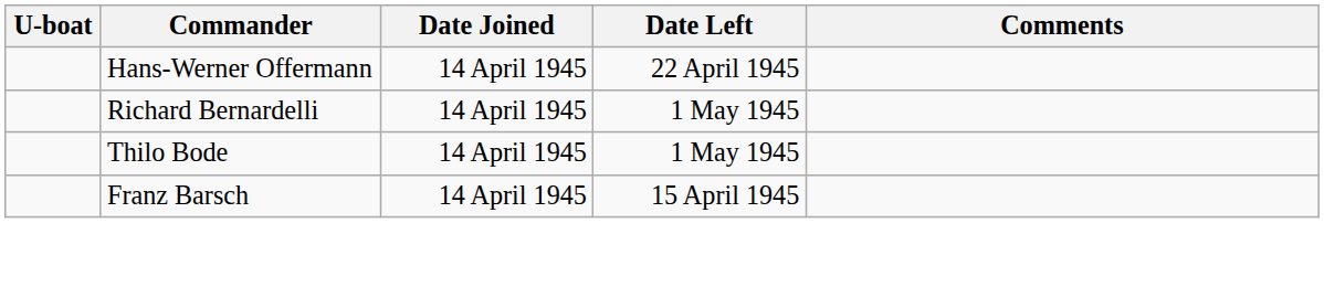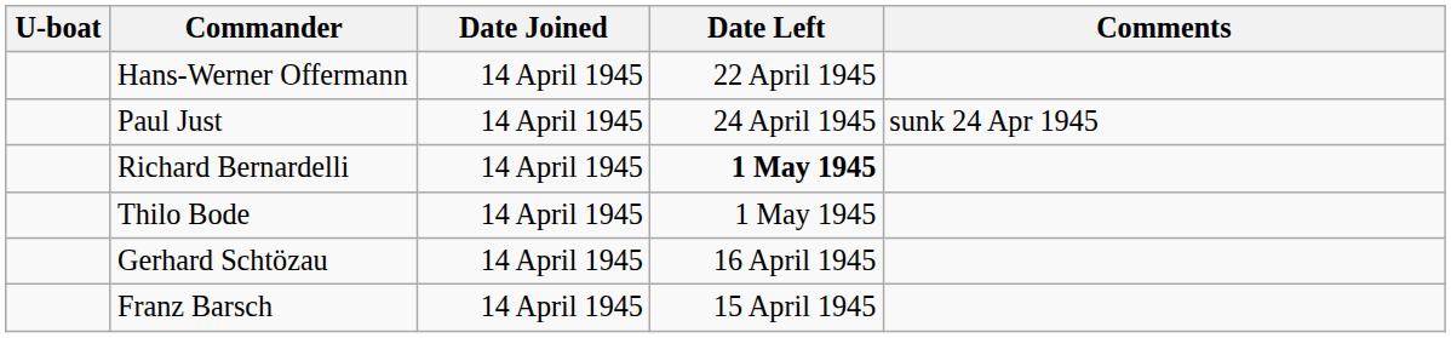+ row: Paul Just | 14 April 1945 | 24 April 1945 | sunk 24 Apr 1945
Richard Bernardelli | Date Left: normal -> bold
+ row: Gerhard Schtözau | 14 April 1945 | 16 April 1945
